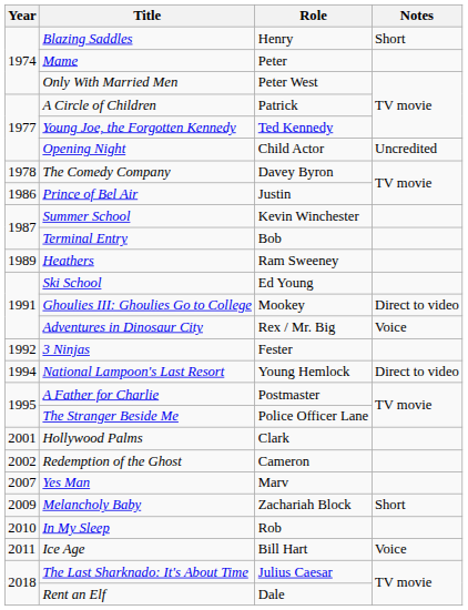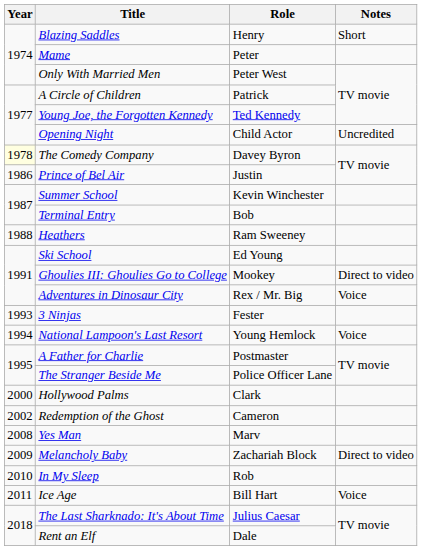The Comedy Company | Year: no background -> lightyellow background
Heathers | Year: 1989 -> 1988
3 Ninjas | Year: 1992 -> 1993
National Lampoon's Last Resort | Notes: Direct to video -> Voice
Hollywood Palms | Year: 2001 -> 2000
Yes Man | Year: 2007 -> 2008
Melancholy Baby | Notes: Short -> Direct to video
